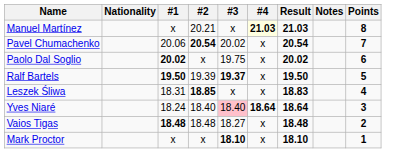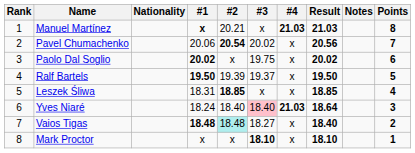+ column: Rank | 1 | 2 | 3 | 4 | 5 | 6 | 7 | 8
Manuel Martínez | #1: normal -> bold
Manuel Martínez | #4: lightyellow background -> no background
Pavel Chumachenko | Result: 20.54 -> 20.56
Ralf Bartels | #3: bold -> normal
Leszek Śliwa | Result: 18.83 -> 18.85
Yves Niaré | #4: 18.64 -> 21.03
Vaios Tigas | #2: no background -> paleturquoise background
Vaios Tigas | Result: 18.48 -> 18.40
